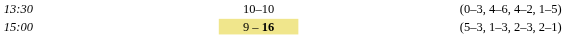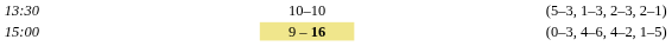13:30 | column 5: (0–3, 4–6, 4–2, 1–5) -> (5–3, 1–3, 2–3, 2–1)
15:00 | column 5: (5–3, 1–3, 2–3, 2–1) -> (0–3, 4–6, 4–2, 1–5)
